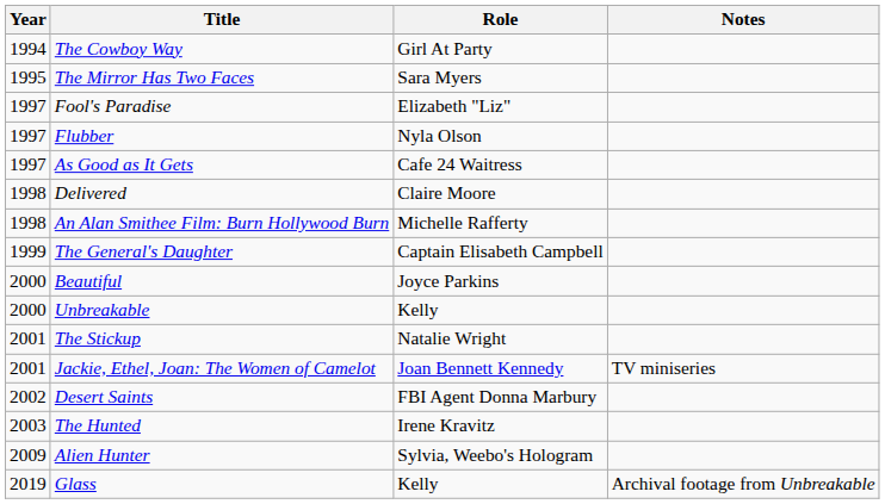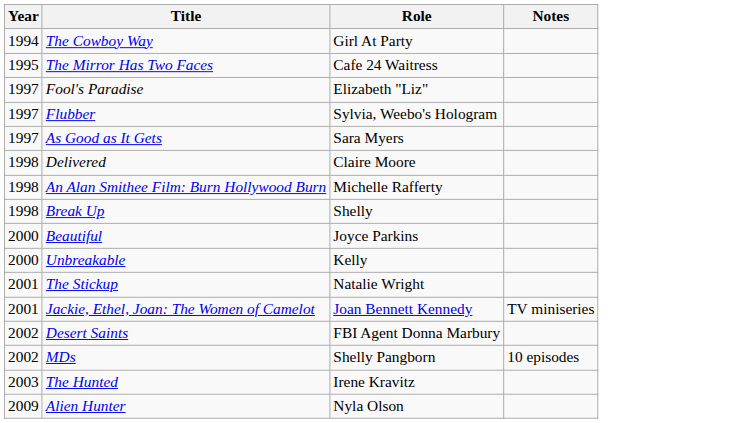The Mirror Has Two Faces | Role: Sara Myers -> Cafe 24 Waitress
Flubber | Role: Nyla Olson -> Sylvia, Weebo's Hologram
As Good as It Gets | Role: Cafe 24 Waitress -> Sara Myers
+ row: 1998 | Break Up | Shelly
- row: 1999 | The General's Daughter | Captain Elisabeth Campbell
+ row: 2002 | MDs | Shelly Pangborn | 10 episodes
Alien Hunter | Role: Sylvia, Weebo's Hologram -> Nyla Olson
- row: 2019 | Glass | Kelly | Archival footage from Unbreakable
